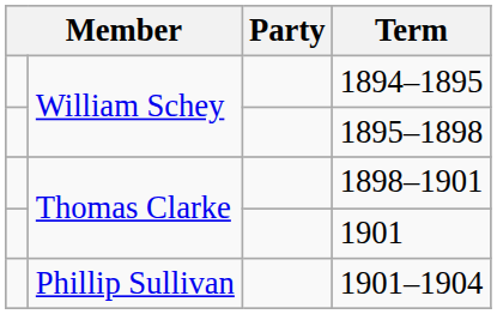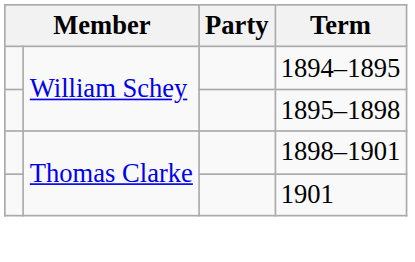- row: Phillip Sullivan | 1901–1904
